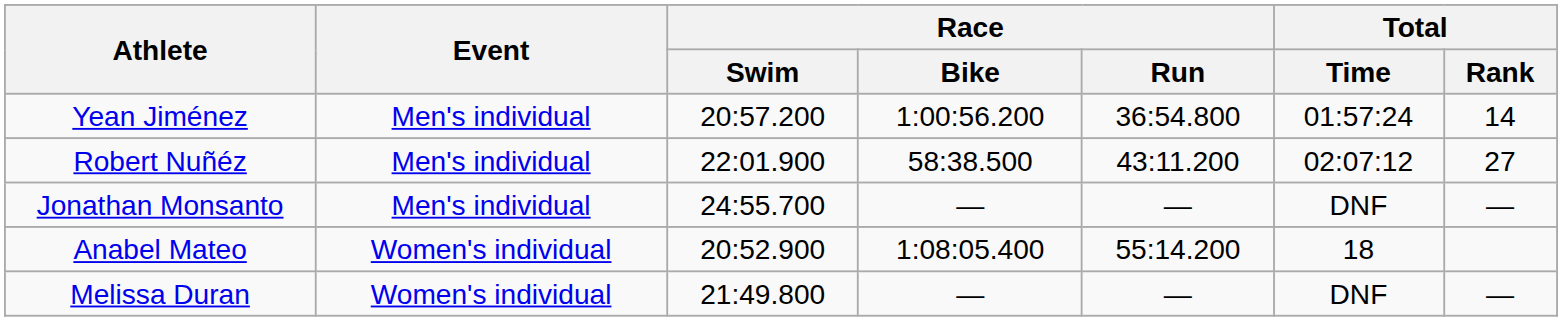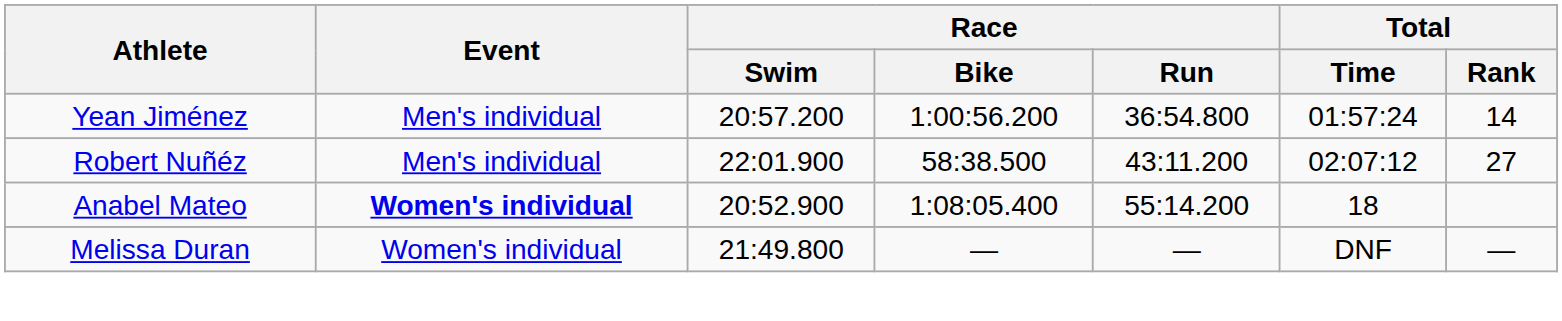- row: Jonathan Monsanto | Men's individual | 24:55.700 | — | — | DNF | —
Anabel Mateo | Event: normal -> bold
